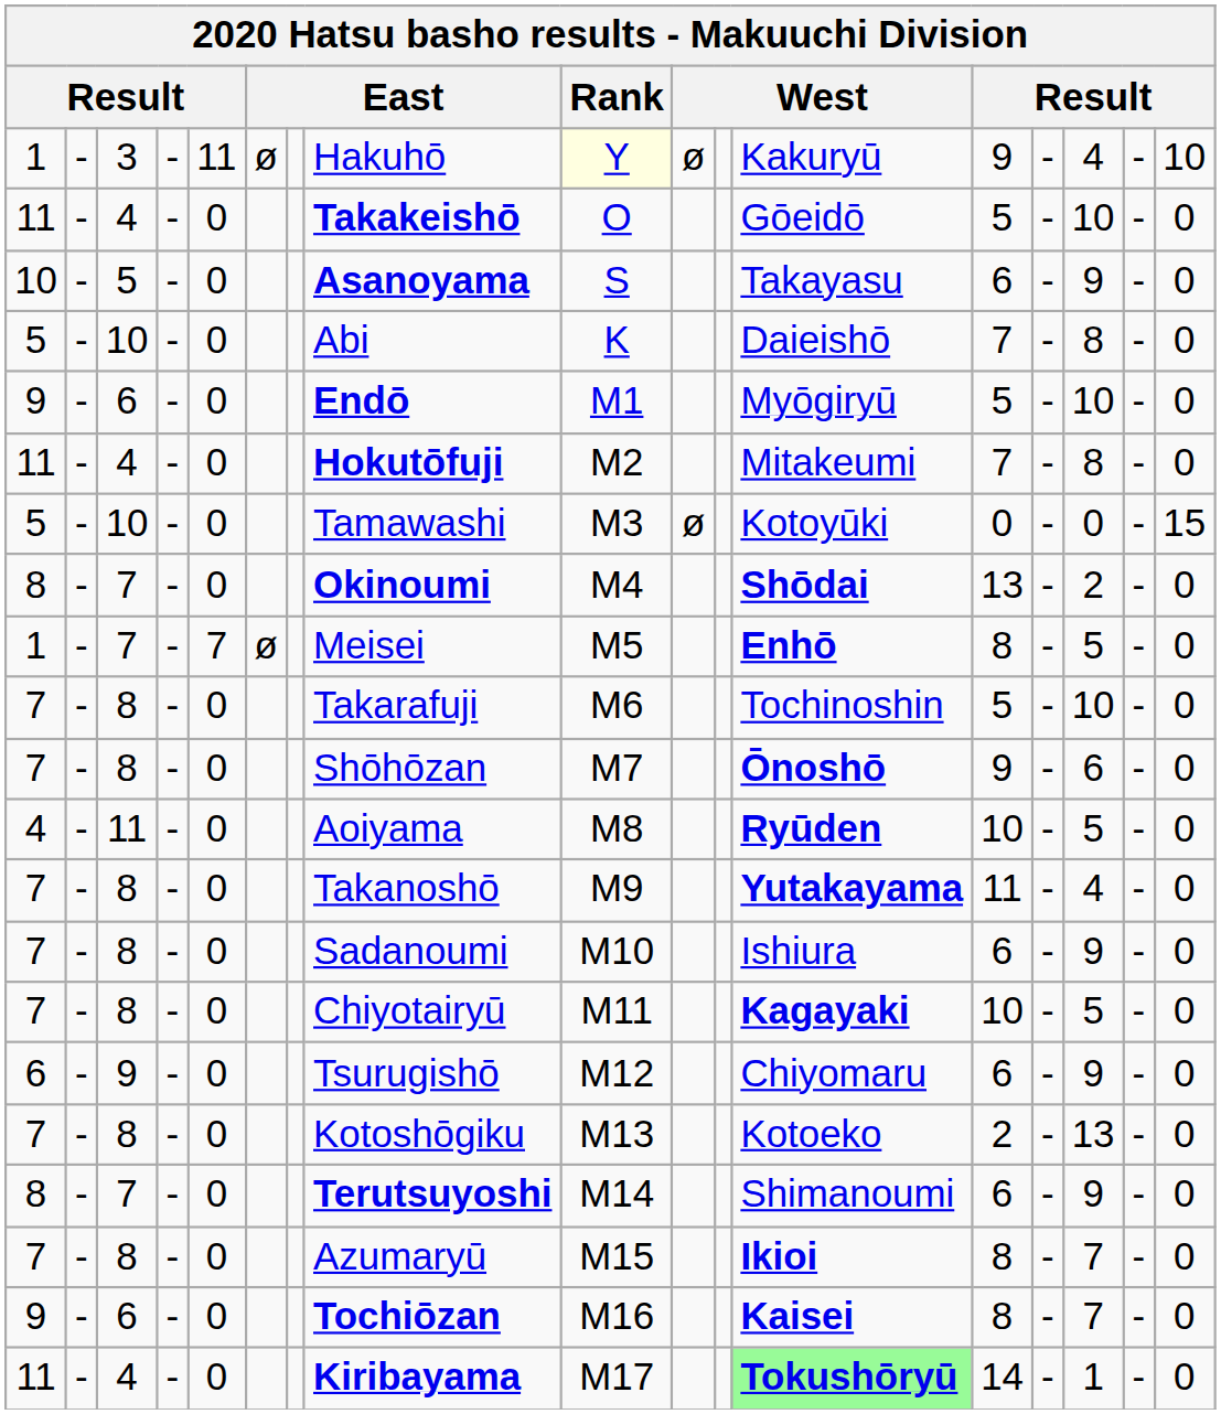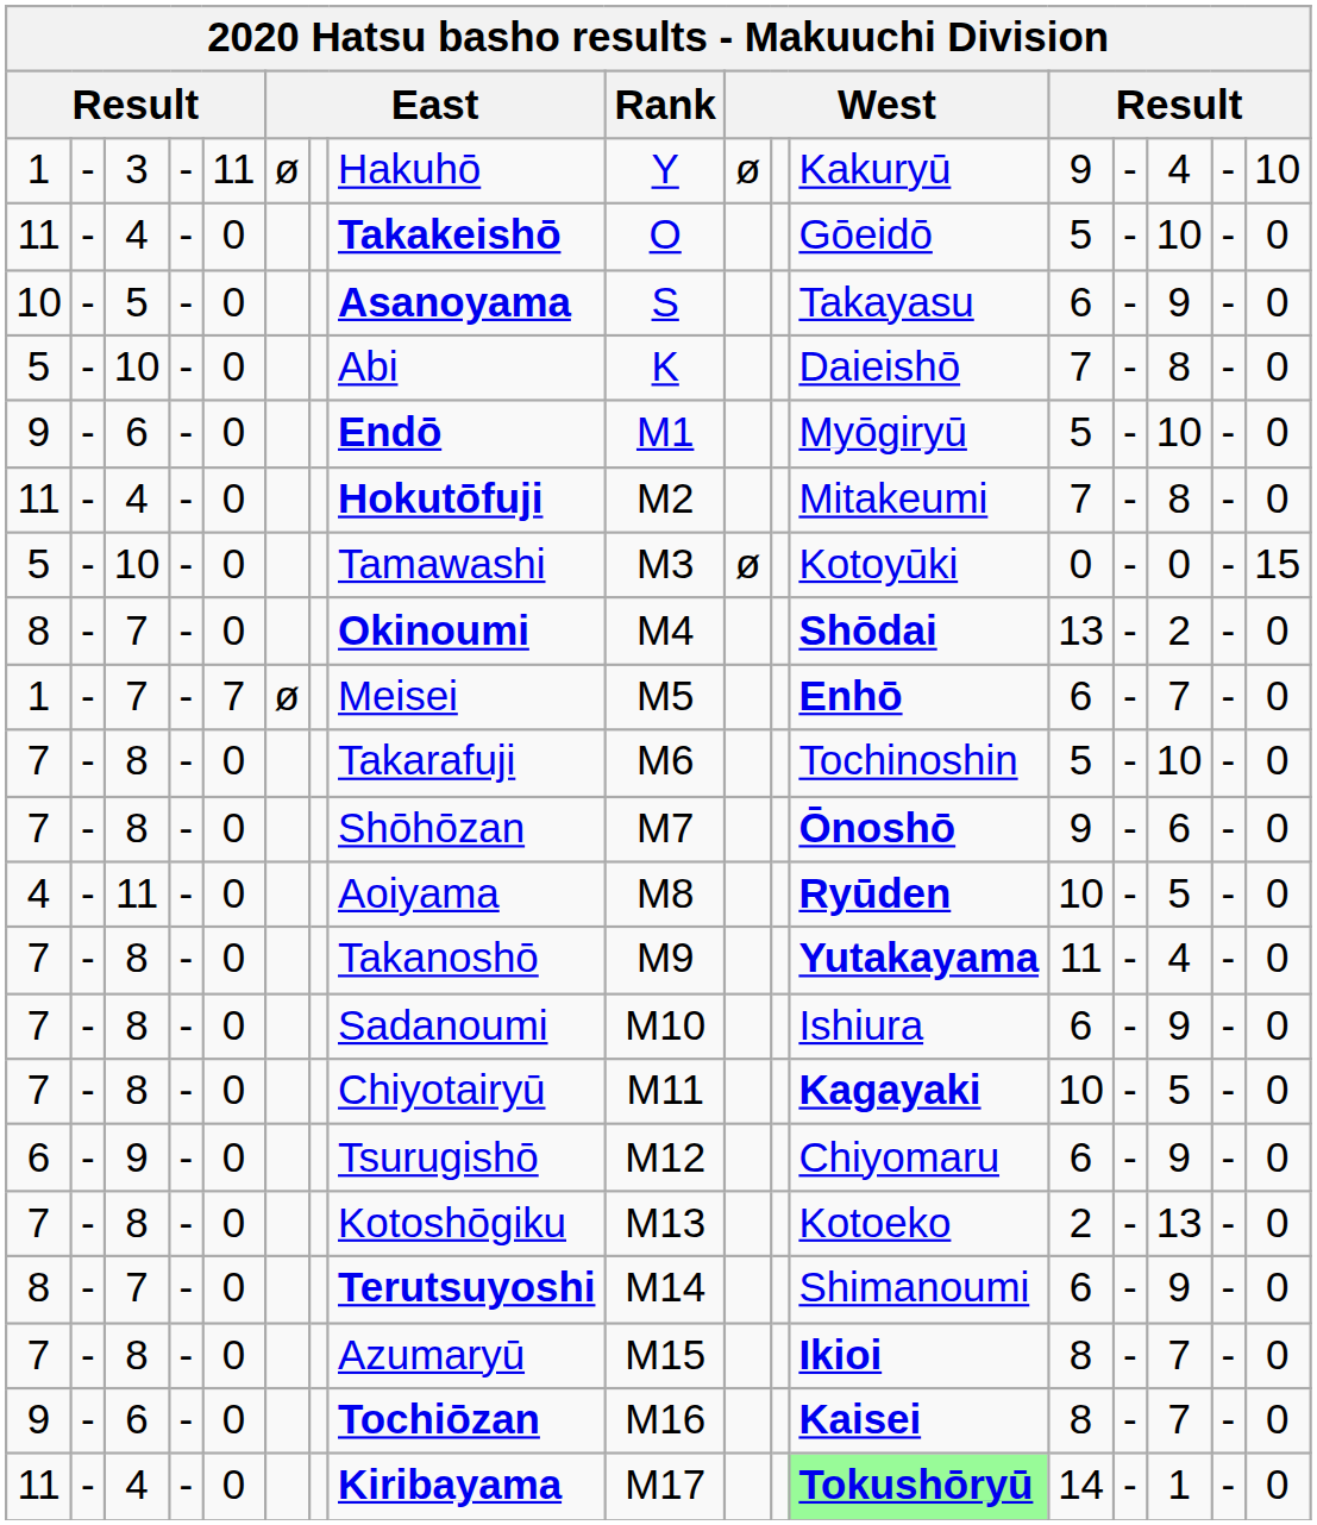1 / 3 | Rank: lightyellow background -> no background
1 / 7 | column 13: 8 -> 6
1 / 7 | column 15: 5 -> 7
